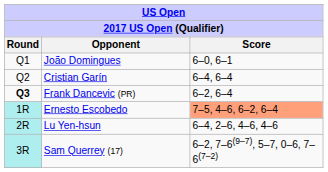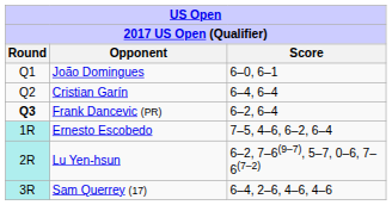Ernesto Escobedo | Score: lightsalmon background -> no background
Lu Yen-hsun | Score: 6–4, 2–6, 4–6, 4–6 -> 6–2, 7–6(9–7), 5–7, 0–6, 7–6(7–2)
Sam Querrey (17) | Score: 6–2, 7–6(9–7), 5–7, 0–6, 7–6(7–2) -> 6–4, 2–6, 4–6, 4–6
